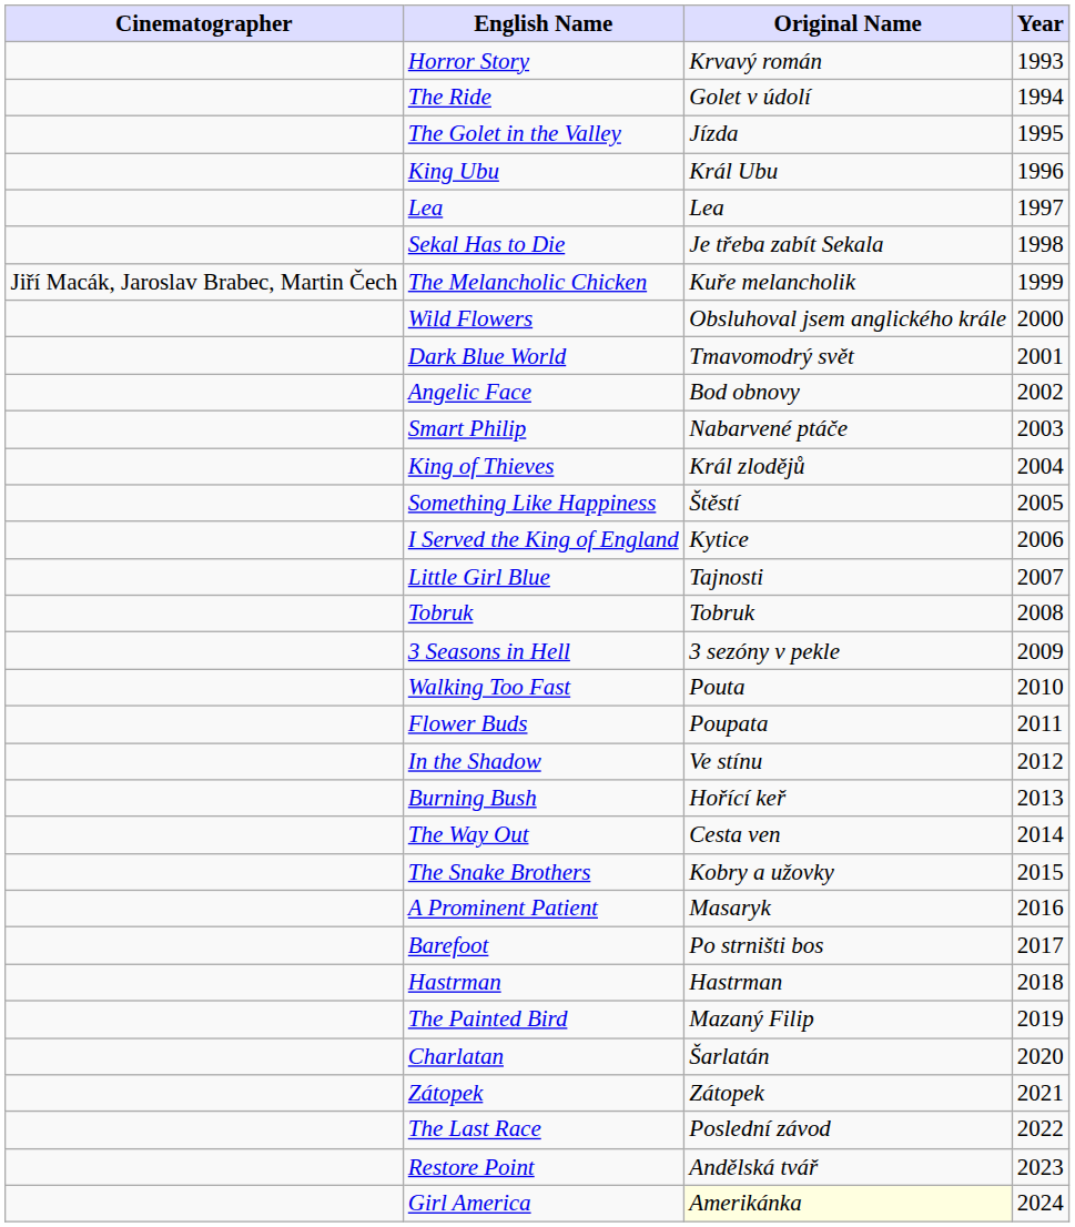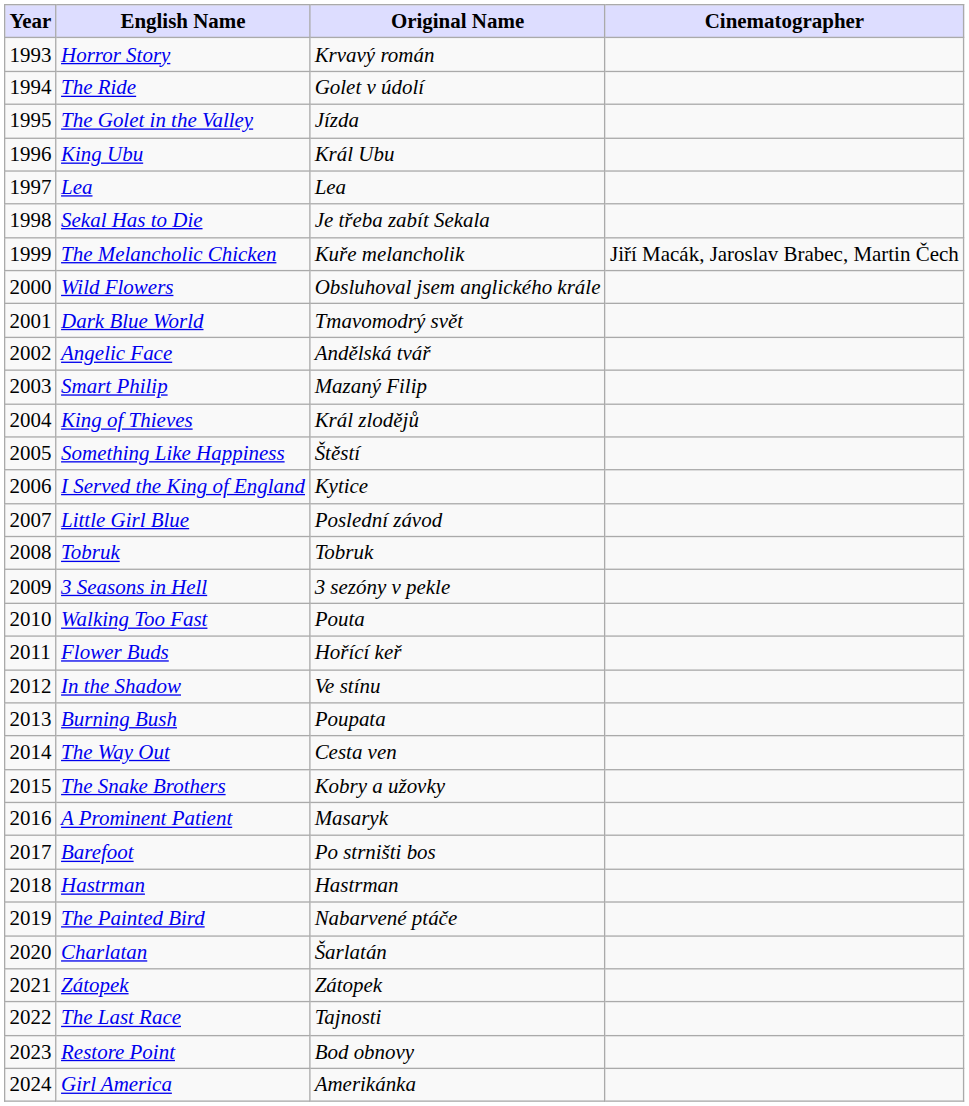columns swapped: Year <-> Cinematographer
Angelic Face | Original Name: Bod obnovy -> Andělská tvář
Smart Philip | Original Name: Nabarvené ptáče -> Mazaný Filip
Little Girl Blue | Original Name: Tajnosti -> Poslední závod
Flower Buds | Original Name: Poupata -> Hořící keř
Burning Bush | Original Name: Hořící keř -> Poupata
The Painted Bird | Original Name: Mazaný Filip -> Nabarvené ptáče
The Last Race | Original Name: Poslední závod -> Tajnosti
Restore Point | Original Name: Andělská tvář -> Bod obnovy
Girl America | Original Name: lightyellow background -> no background
